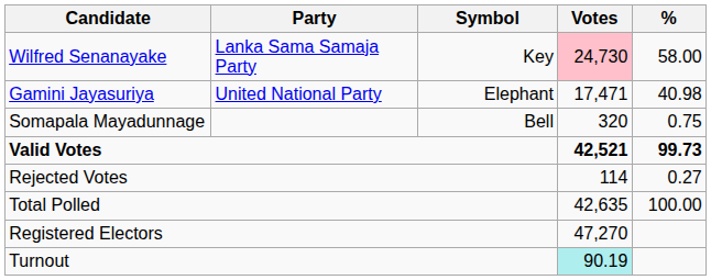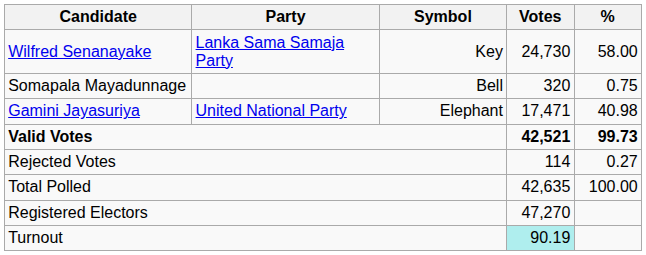Wilfred Senanayake | Votes: pink background -> no background
rows swapped: Gamini Jayasuriya <-> Somapala Mayadunnage
